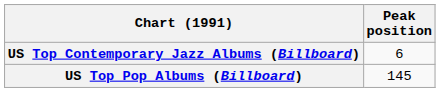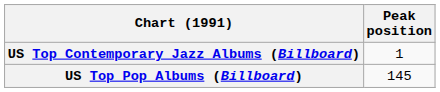US Top Contemporary Jazz Albums (Billboard) | Peak position: 6 -> 1
